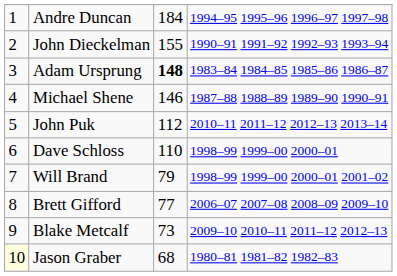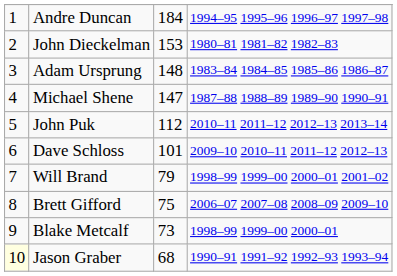John Dieckelman | column 3: 155 -> 153
John Dieckelman | column 4: 1990–91 1991–92 1992–93 1993–94 -> 1980–81 1981–82 1982–83
Adam Ursprung | column 3: bold -> normal
Michael Shene | column 3: 146 -> 147
Dave Schloss | column 3: 110 -> 101
Dave Schloss | column 4: 1998–99 1999–00 2000–01 -> 2009–10 2010–11 2011–12 2012–13
Brett Gifford | column 3: 77 -> 75
Blake Metcalf | column 4: 2009–10 2010–11 2011–12 2012–13 -> 1998–99 1999–00 2000–01
Jason Graber | column 4: 1980–81 1981–82 1982–83 -> 1990–91 1991–92 1992–93 1993–94
